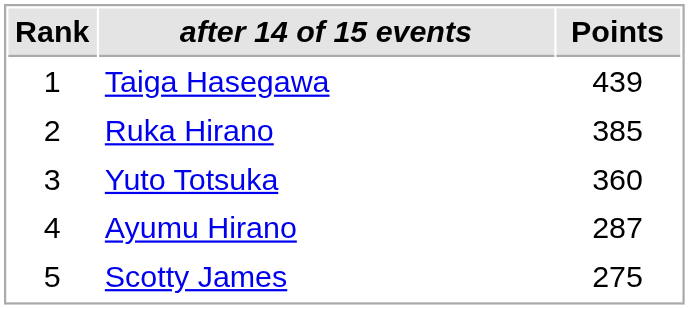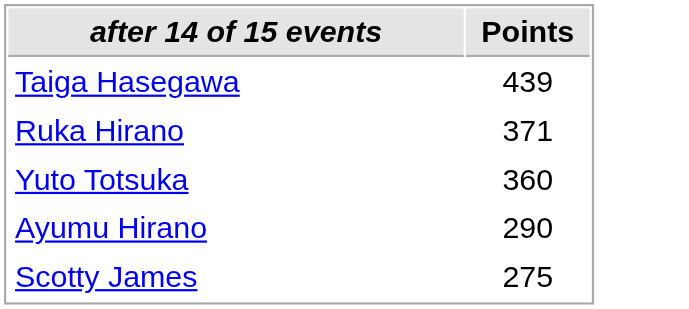- column: Rank | 1 | 2 | 3 | 4 | 5
Ruka Hirano | Points: 385 -> 371
Ayumu Hirano | Points: 287 -> 290
